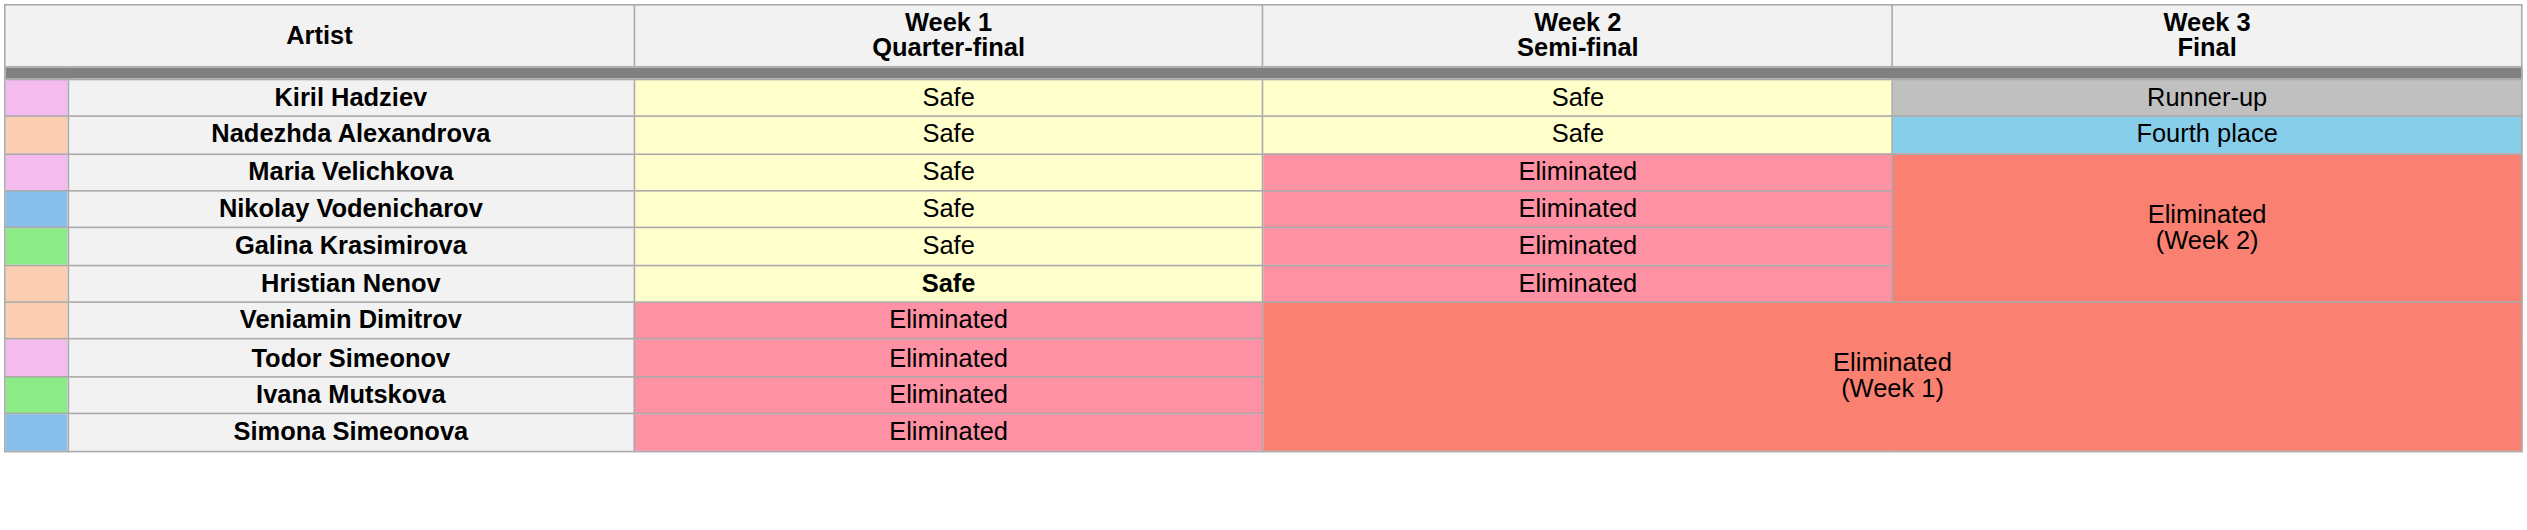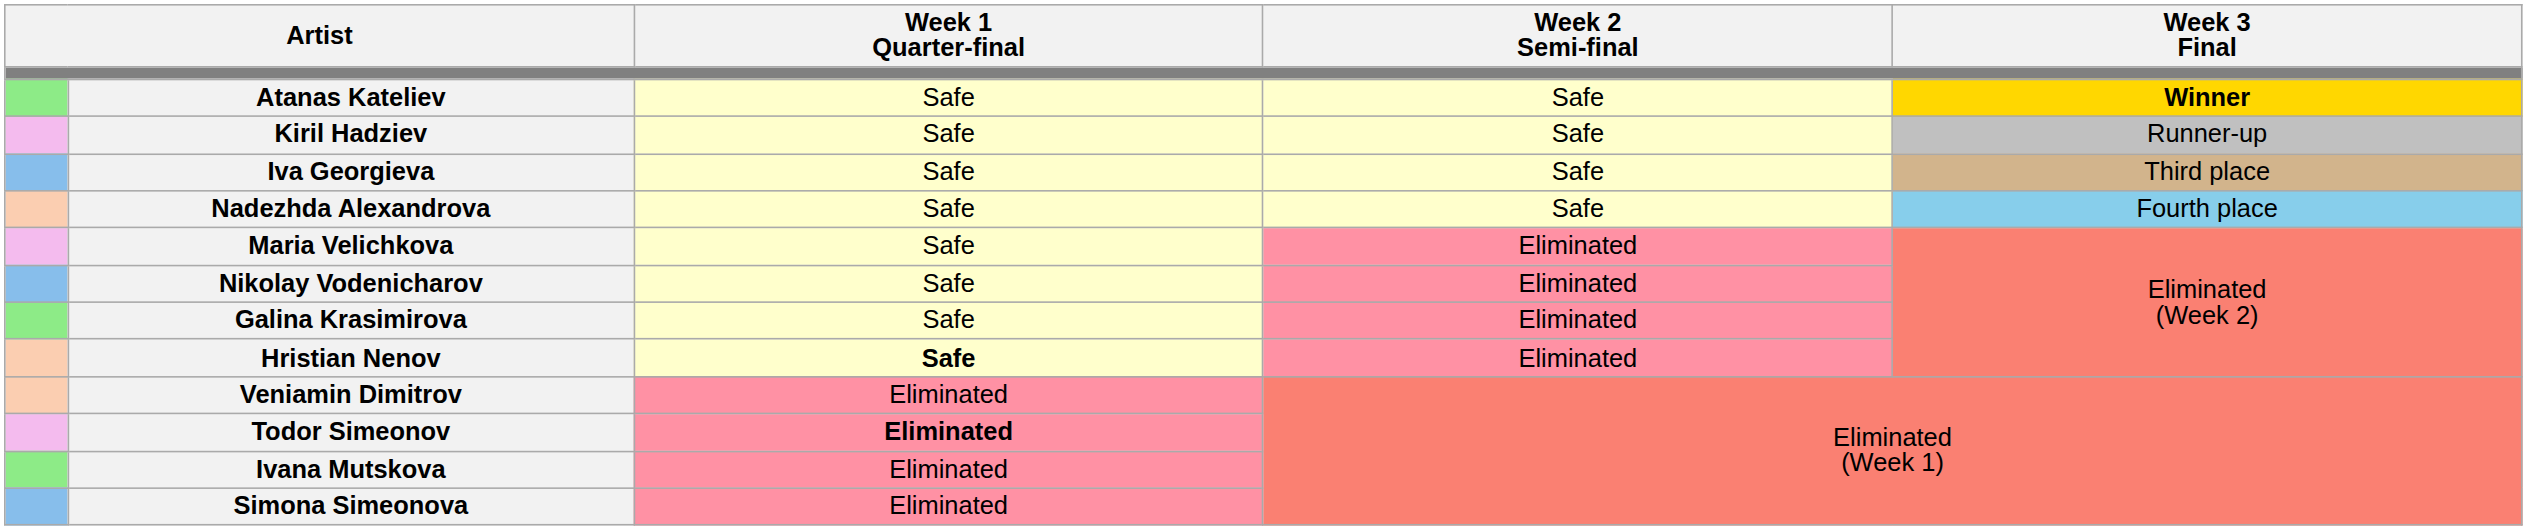+ row: Atanas Kateliev | Safe | Safe | Winner
+ row: Iva Georgieva | Safe | Safe | Third place
Todor Simeonov | Week 1 Quarter-final: normal -> bold
